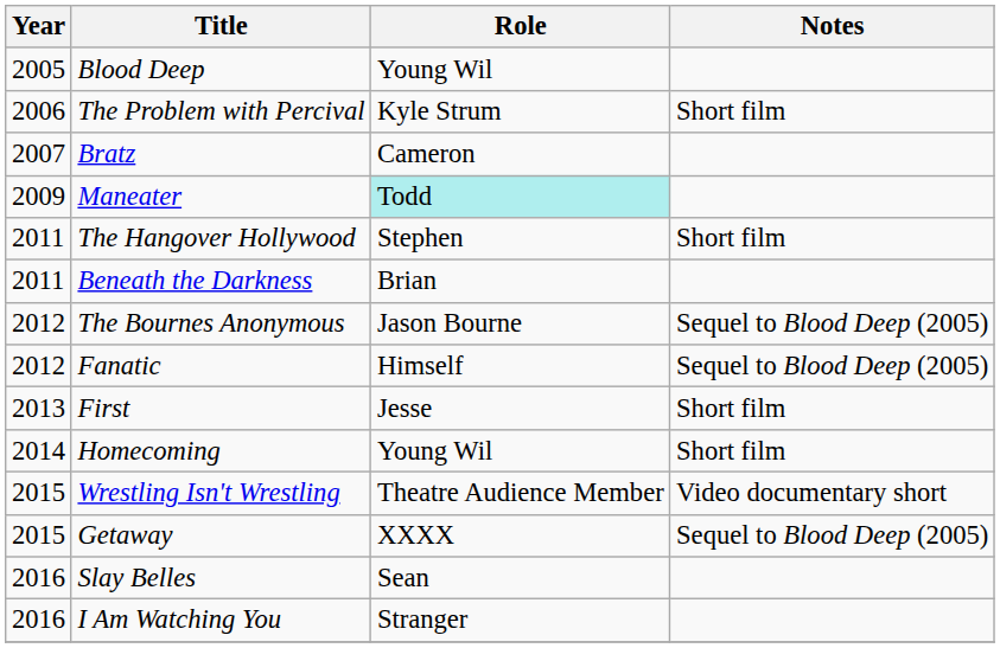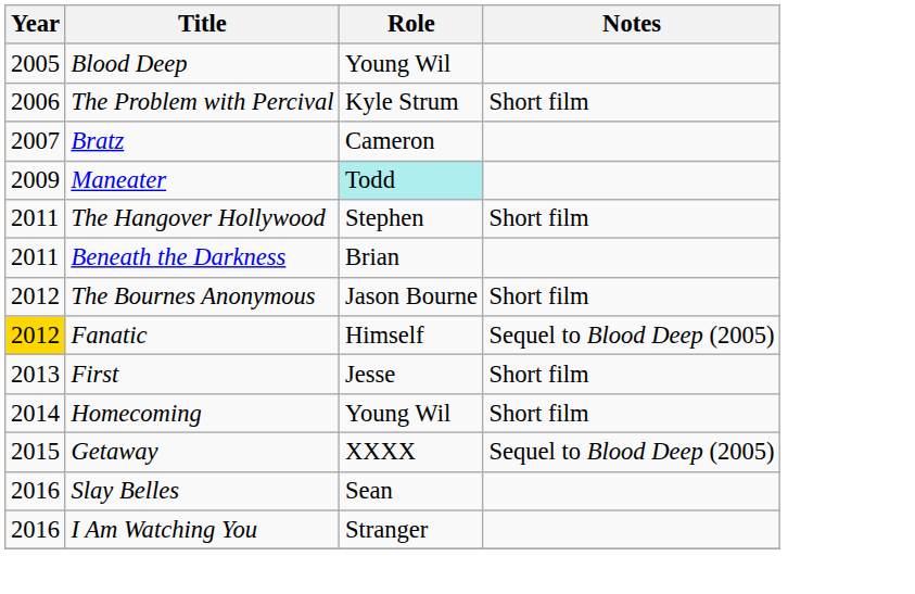The Bournes Anonymous | Notes: Sequel to Blood Deep (2005) -> Short film
Fanatic | Year: no background -> gold background
- row: 2015 | Wrestling Isn't Wrestling | Theatre Audience Member | Video documentary short
